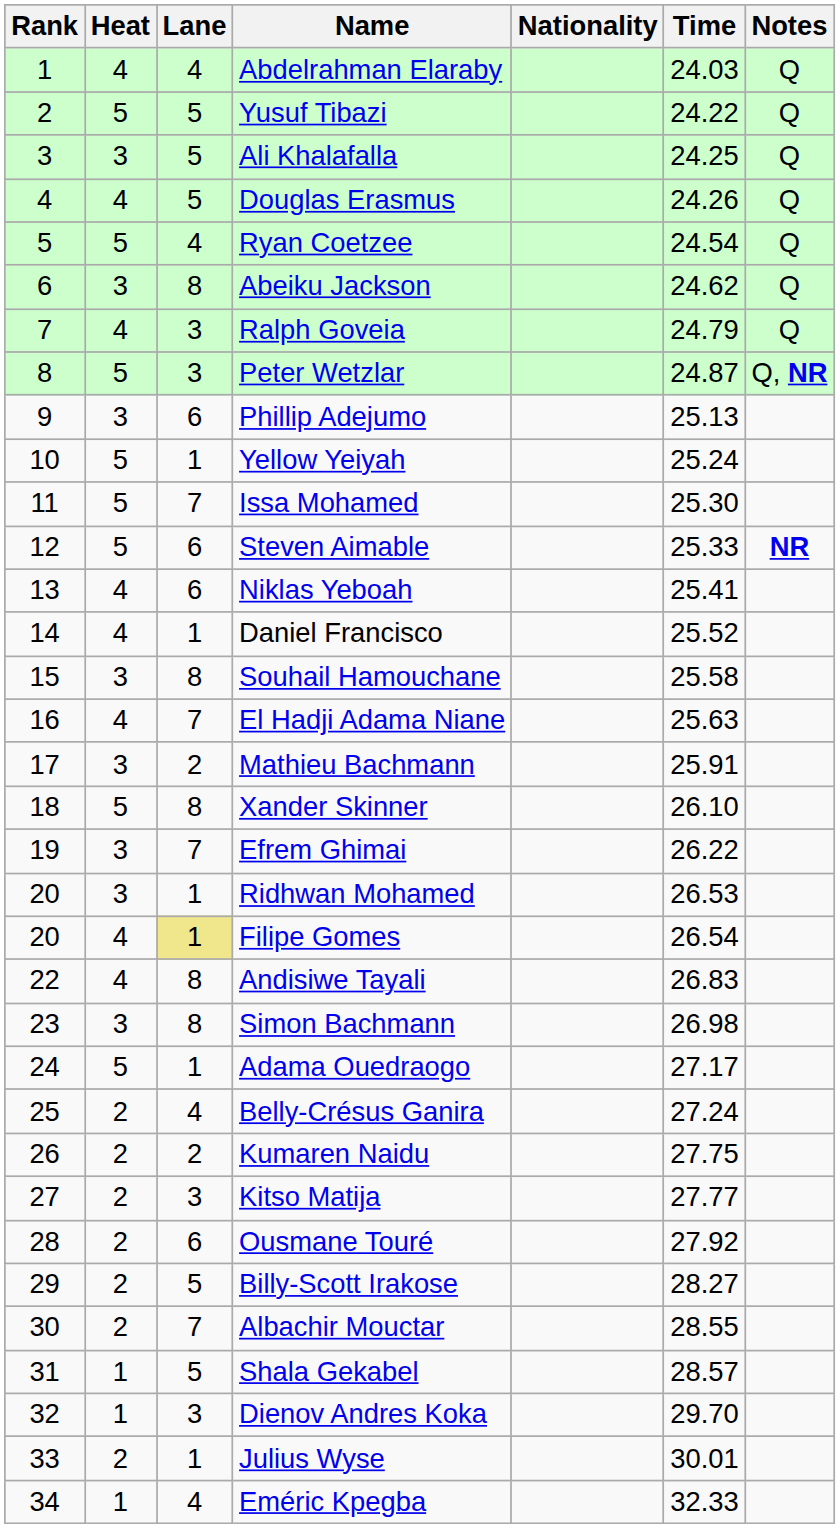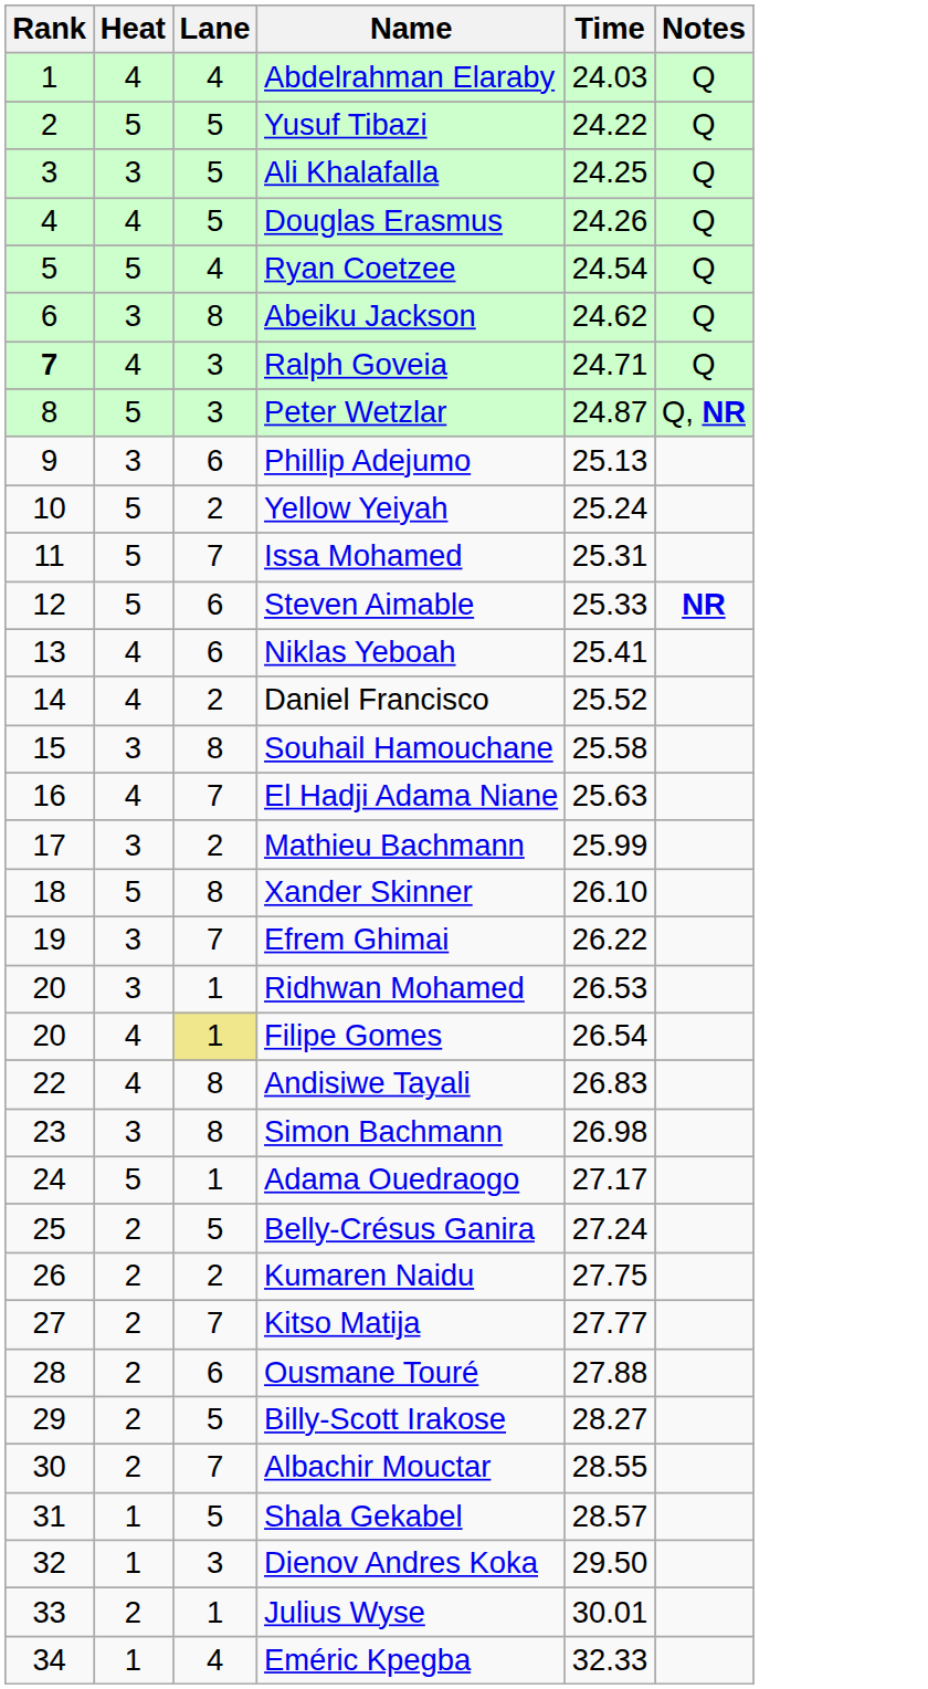- column: Nationality
Ralph Goveia | Rank: normal -> bold
Ralph Goveia | Time: 24.79 -> 24.71
Yellow Yeiyah | Lane: 1 -> 2
Issa Mohamed | Time: 25.30 -> 25.31
Daniel Francisco | Lane: 1 -> 2
Mathieu Bachmann | Time: 25.91 -> 25.99
Belly-Crésus Ganira | Lane: 4 -> 5
Kitso Matija | Lane: 3 -> 7
Ousmane Touré | Time: 27.92 -> 27.88
Dienov Andres Koka | Time: 29.70 -> 29.50
